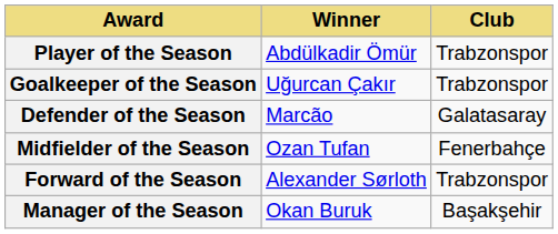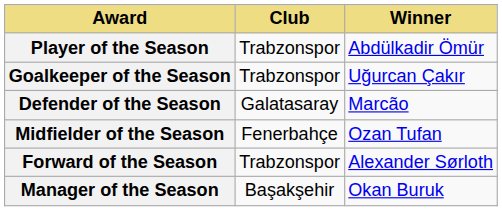columns swapped: Winner <-> Club
